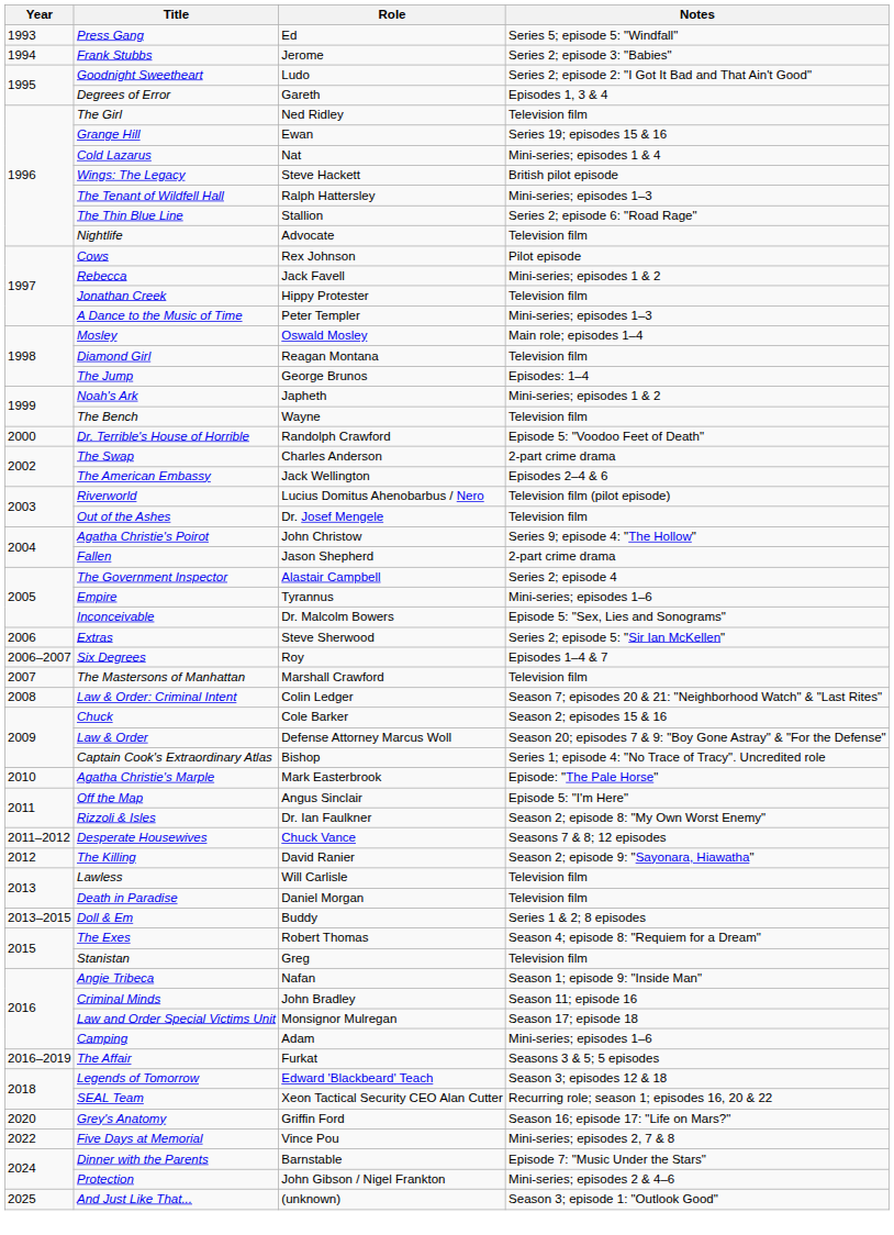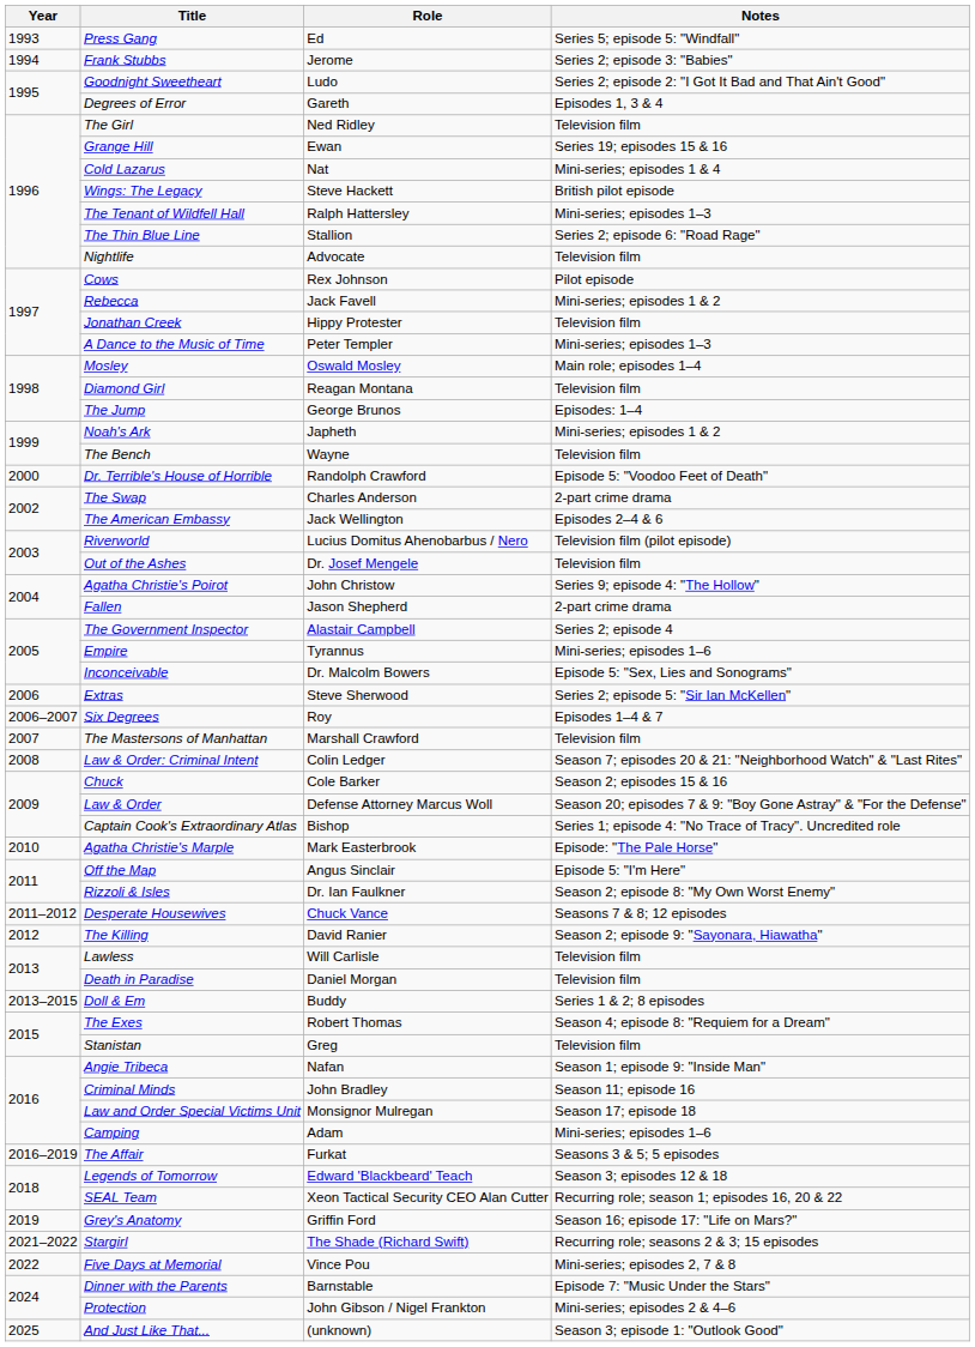Grey's Anatomy | Year: 2020 -> 2019
+ row: 2021–2022 | Stargirl | The Shade (Richard Swift) | Recurring role; seasons 2 & 3; 15 episodes
